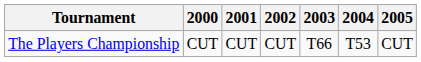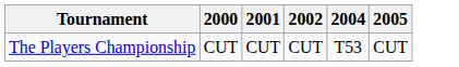- column: 2003 | T66
